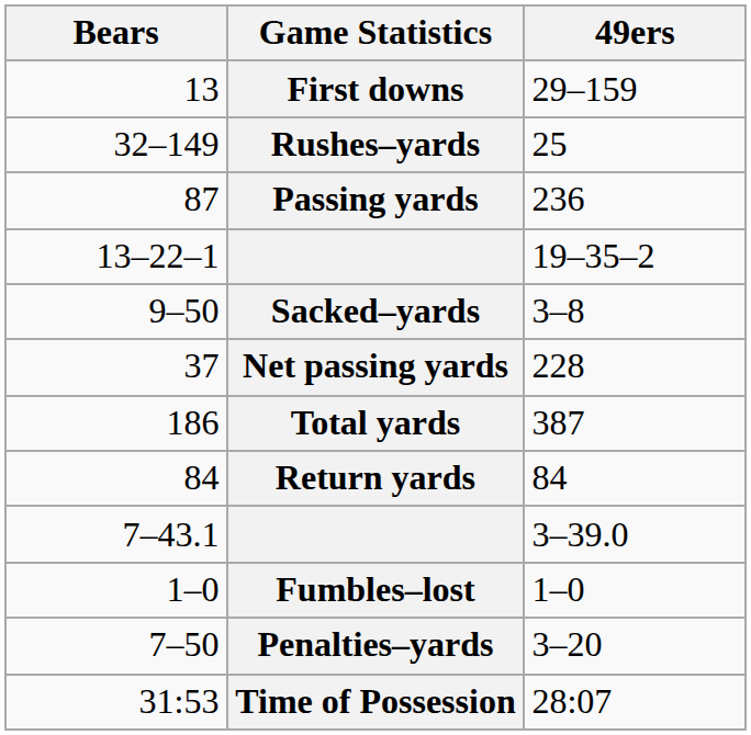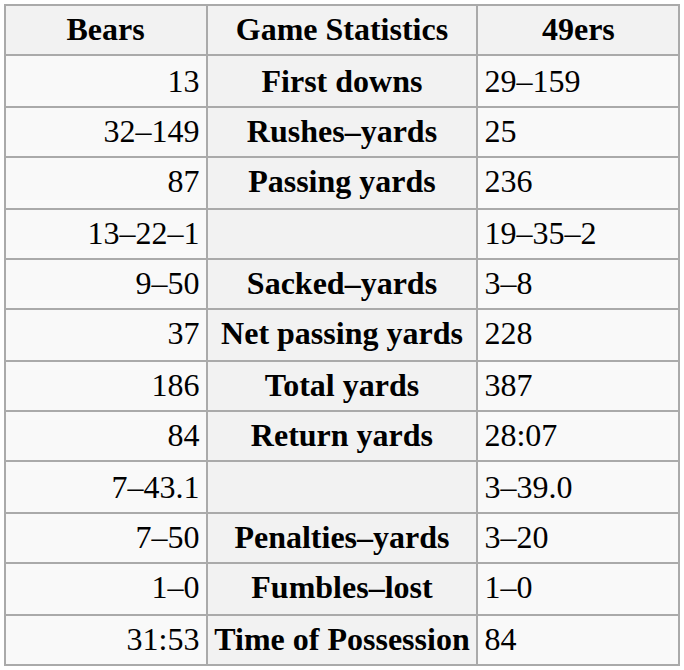Return yards | 49ers: 84 -> 28:07
rows swapped: Fumbles–lost <-> Penalties–yards
Time of Possession | 49ers: 28:07 -> 84
